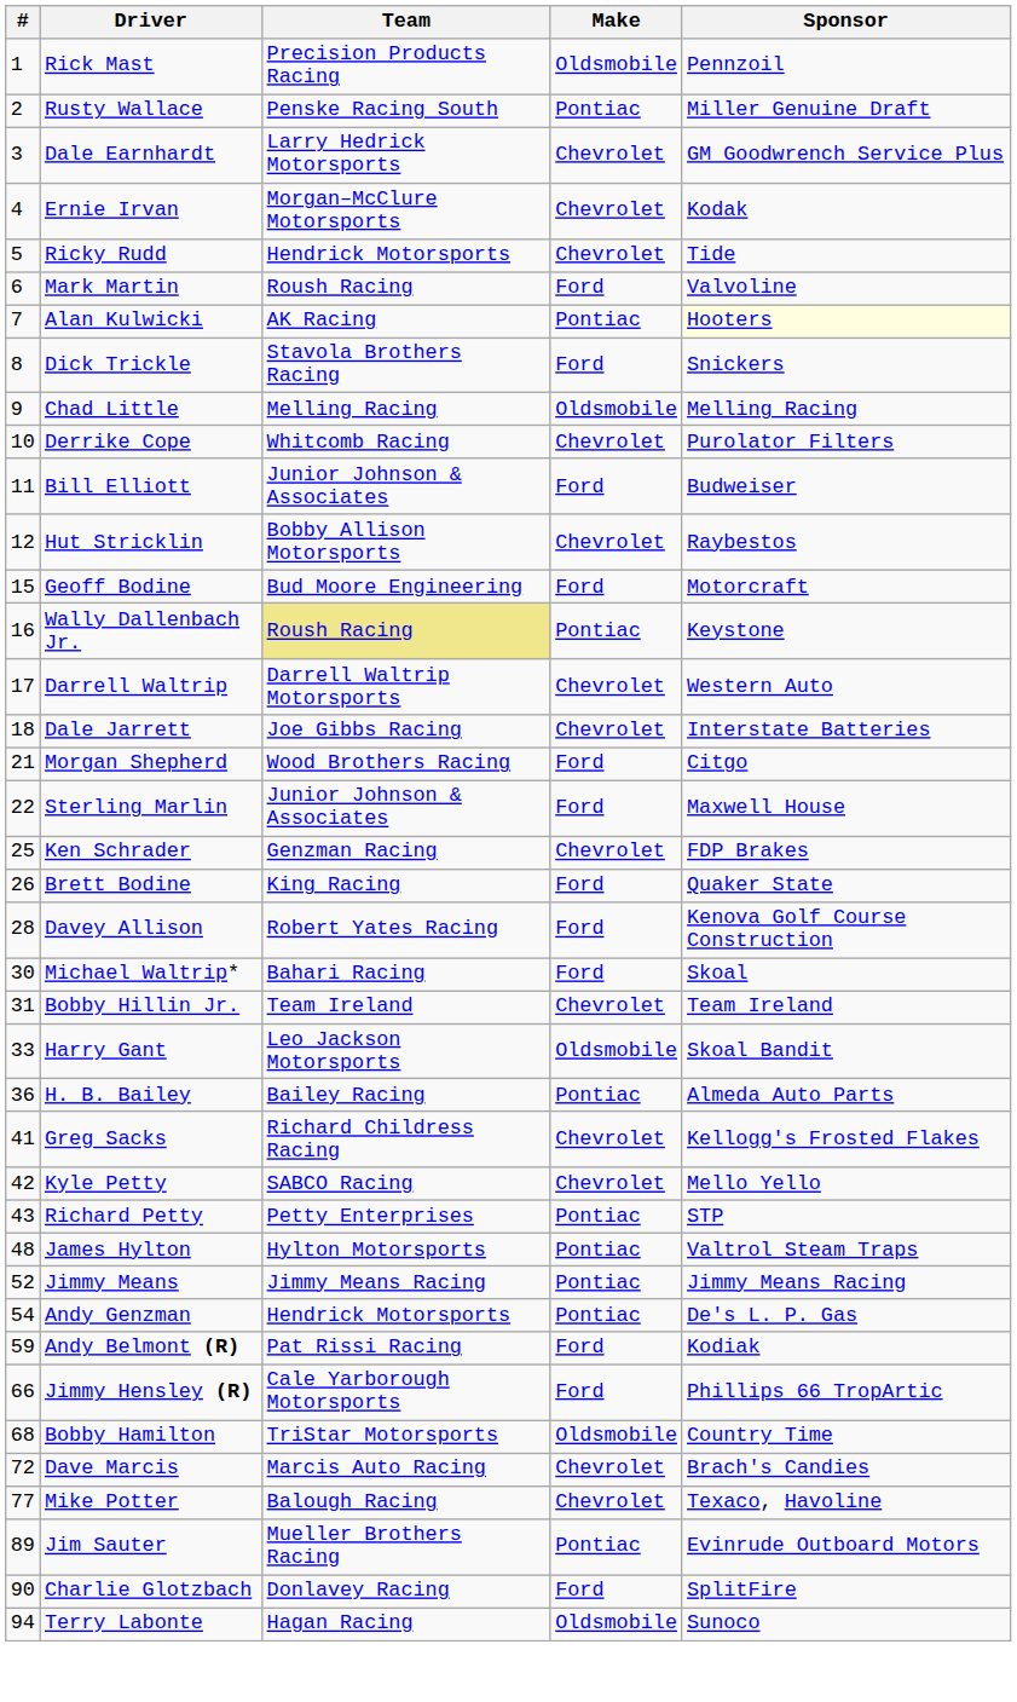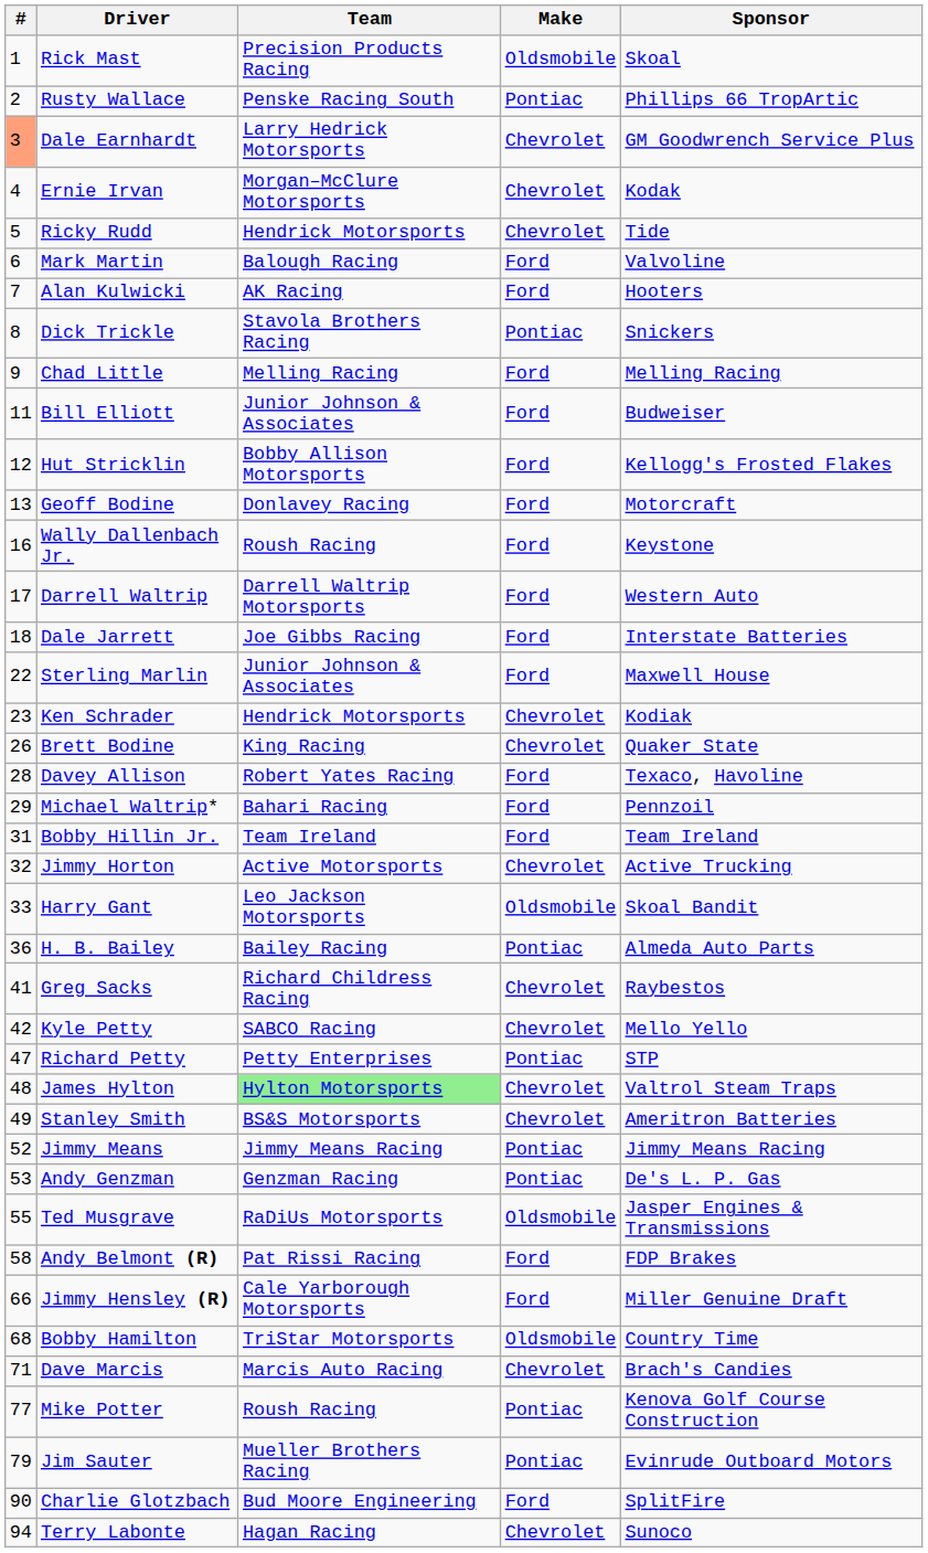Rick Mast | Sponsor: Pennzoil -> Skoal
Rusty Wallace | Sponsor: Miller Genuine Draft -> Phillips 66 TropArtic
Dale Earnhardt | #: no background -> lightsalmon background
Mark Martin | Team: Roush Racing -> Balough Racing
Alan Kulwicki | Make: Pontiac -> Ford
Alan Kulwicki | Sponsor: lightyellow background -> no background
Dick Trickle | Make: Ford -> Pontiac
Chad Little | Make: Oldsmobile -> Ford
- row: 10 | Derrike Cope | Whitcomb Racing | Chevrolet | Purolator Filters
Hut Stricklin | Make: Chevrolet -> Ford
Hut Stricklin | Sponsor: Raybestos -> Kellogg's Frosted Flakes
Geoff Bodine | #: 15 -> 13
Geoff Bodine | Team: Bud Moore Engineering -> Donlavey Racing
Wally Dallenbach Jr. | Team: khaki background -> no background
Wally Dallenbach Jr. | Make: Pontiac -> Ford
Darrell Waltrip | Make: Chevrolet -> Ford
Dale Jarrett | Make: Chevrolet -> Ford
- row: 21 | Morgan Shepherd | Wood Brothers Racing | Ford | Citgo
Ken Schrader | #: 25 -> 23
Ken Schrader | Team: Genzman Racing -> Hendrick Motorsports
Ken Schrader | Sponsor: FDP Brakes -> Kodiak
Brett Bodine | Make: Ford -> Chevrolet
Davey Allison | Sponsor: Kenova Golf Course Construction -> Texaco, Havoline
Michael Waltrip* | #: 30 -> 29
Michael Waltrip* | Sponsor: Skoal -> Pennzoil
Bobby Hillin Jr. | Make: Chevrolet -> Ford
+ row: 32 | Jimmy Horton | Active Motorsports | Chevrolet | Active Trucking
Greg Sacks | Sponsor: Kellogg's Frosted Flakes -> Raybestos
Richard Petty | #: 43 -> 47
James Hylton | Team: no background -> lightgreen background
James Hylton | Make: Pontiac -> Chevrolet
+ row: 49 | Stanley Smith | BS&S Motorsports | Chevrolet | Ameritron Batteries
Andy Genzman | #: 54 -> 53
Andy Genzman | Team: Hendrick Motorsports -> Genzman Racing
+ row: 55 | Ted Musgrave | RaDiUs Motorsports | Oldsmobile | Jasper Engines & Transmissions
Andy Belmont (R) | #: 59 -> 58
Andy Belmont (R) | Sponsor: Kodiak -> FDP Brakes
Jimmy Hensley (R) | Sponsor: Phillips 66 TropArtic -> Miller Genuine Draft
Dave Marcis | #: 72 -> 71
Mike Potter | Team: Balough Racing -> Roush Racing
Mike Potter | Make: Chevrolet -> Pontiac
Mike Potter | Sponsor: Texaco, Havoline -> Kenova Golf Course Construction
Jim Sauter | #: 89 -> 79
Charlie Glotzbach | Team: Donlavey Racing -> Bud Moore Engineering
Terry Labonte | Make: Oldsmobile -> Chevrolet
